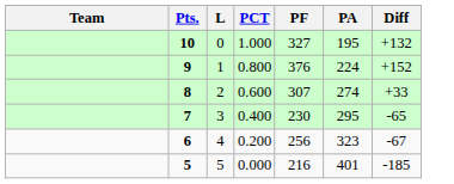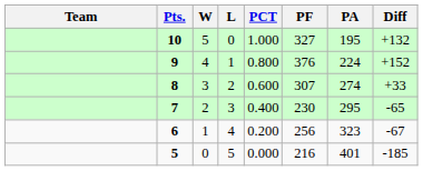+ column: W | 5 | 4 | 3 | 2 | 1 | 0
